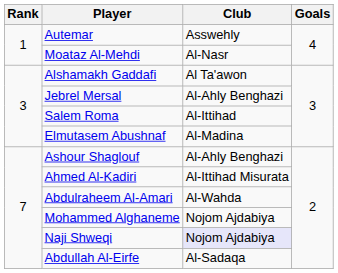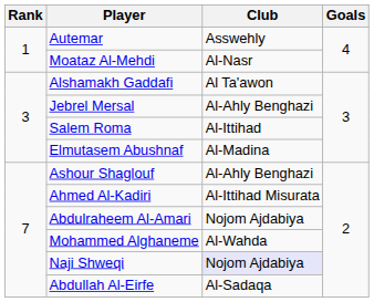Abdulraheem Al-Amari | Club: Al-Wahda -> Nojom Ajdabiya
Mohammed Alghaneme | Club: Nojom Ajdabiya -> Al-Wahda
